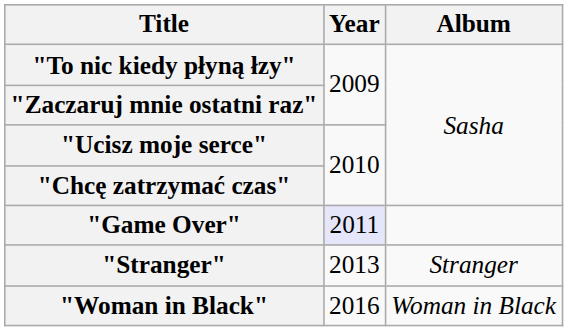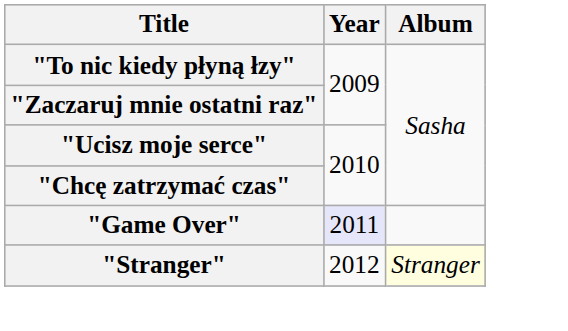"Stranger" | Year: 2013 -> 2012
"Stranger" | Album: no background -> lightyellow background
- row: "Woman in Black" | 2016 | Woman in Black
